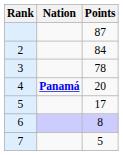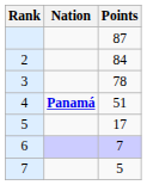4 | Points: 20 -> 51
6 | Points: 8 -> 7
